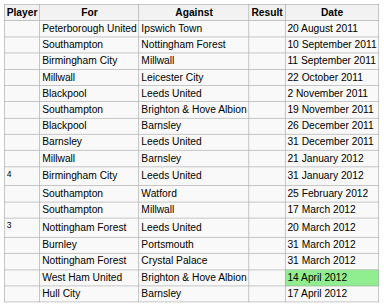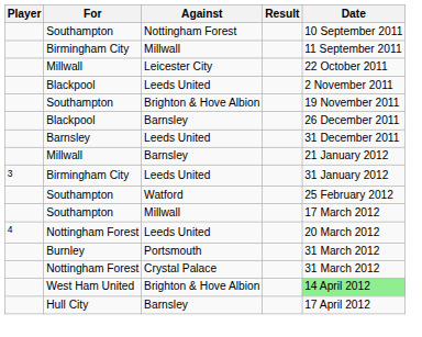- row: Peterborough United | Ipswich Town | 20 August 2011
Birmingham City / Leeds United | Player: 4 -> 3
Nottingham Forest / Leeds United | Player: 3 -> 4
